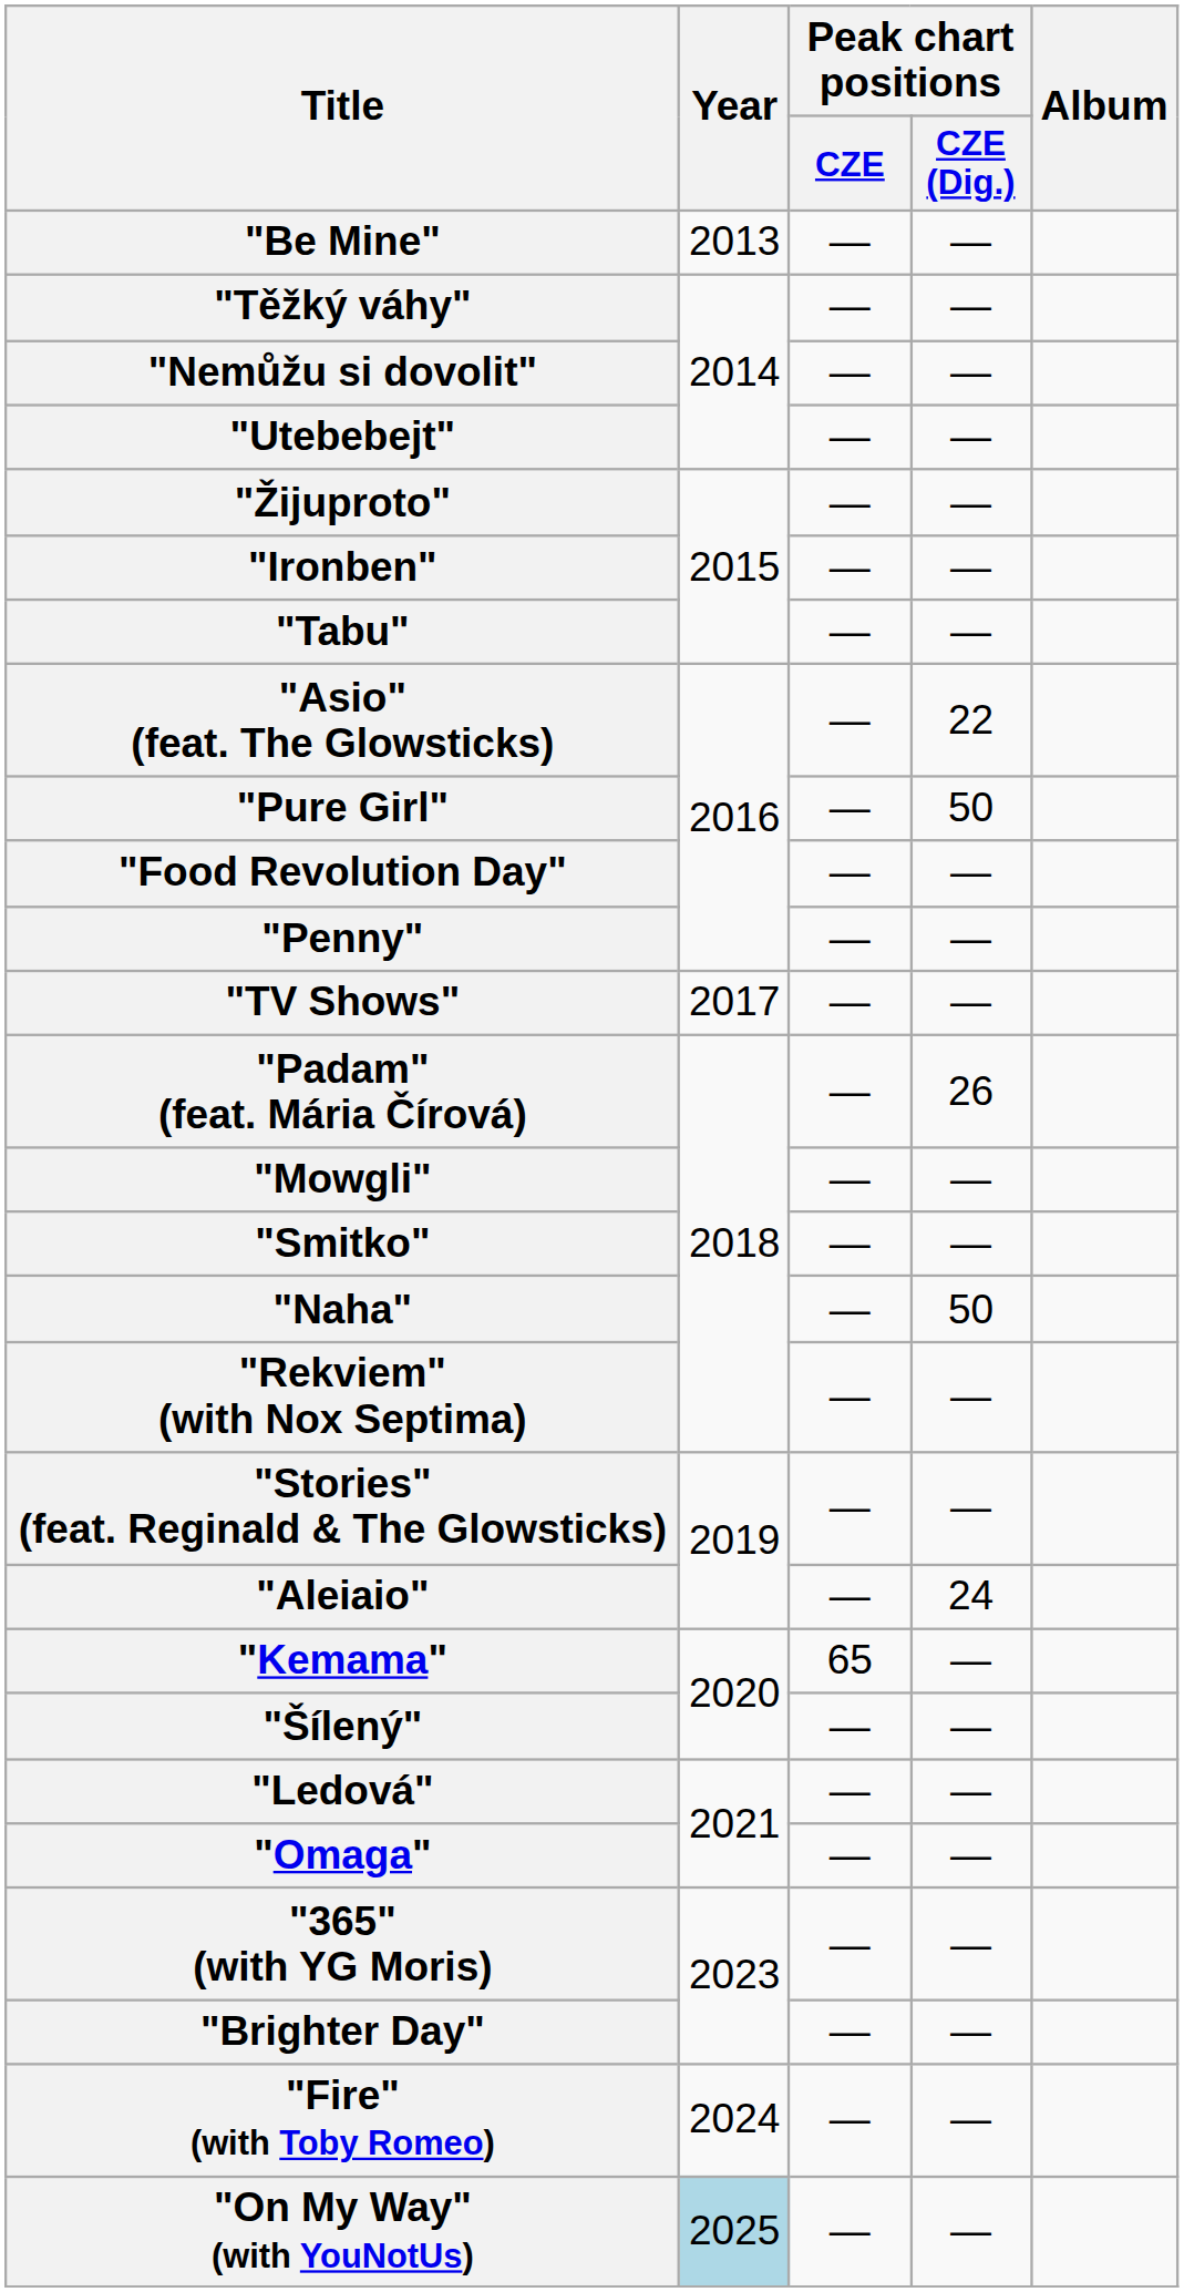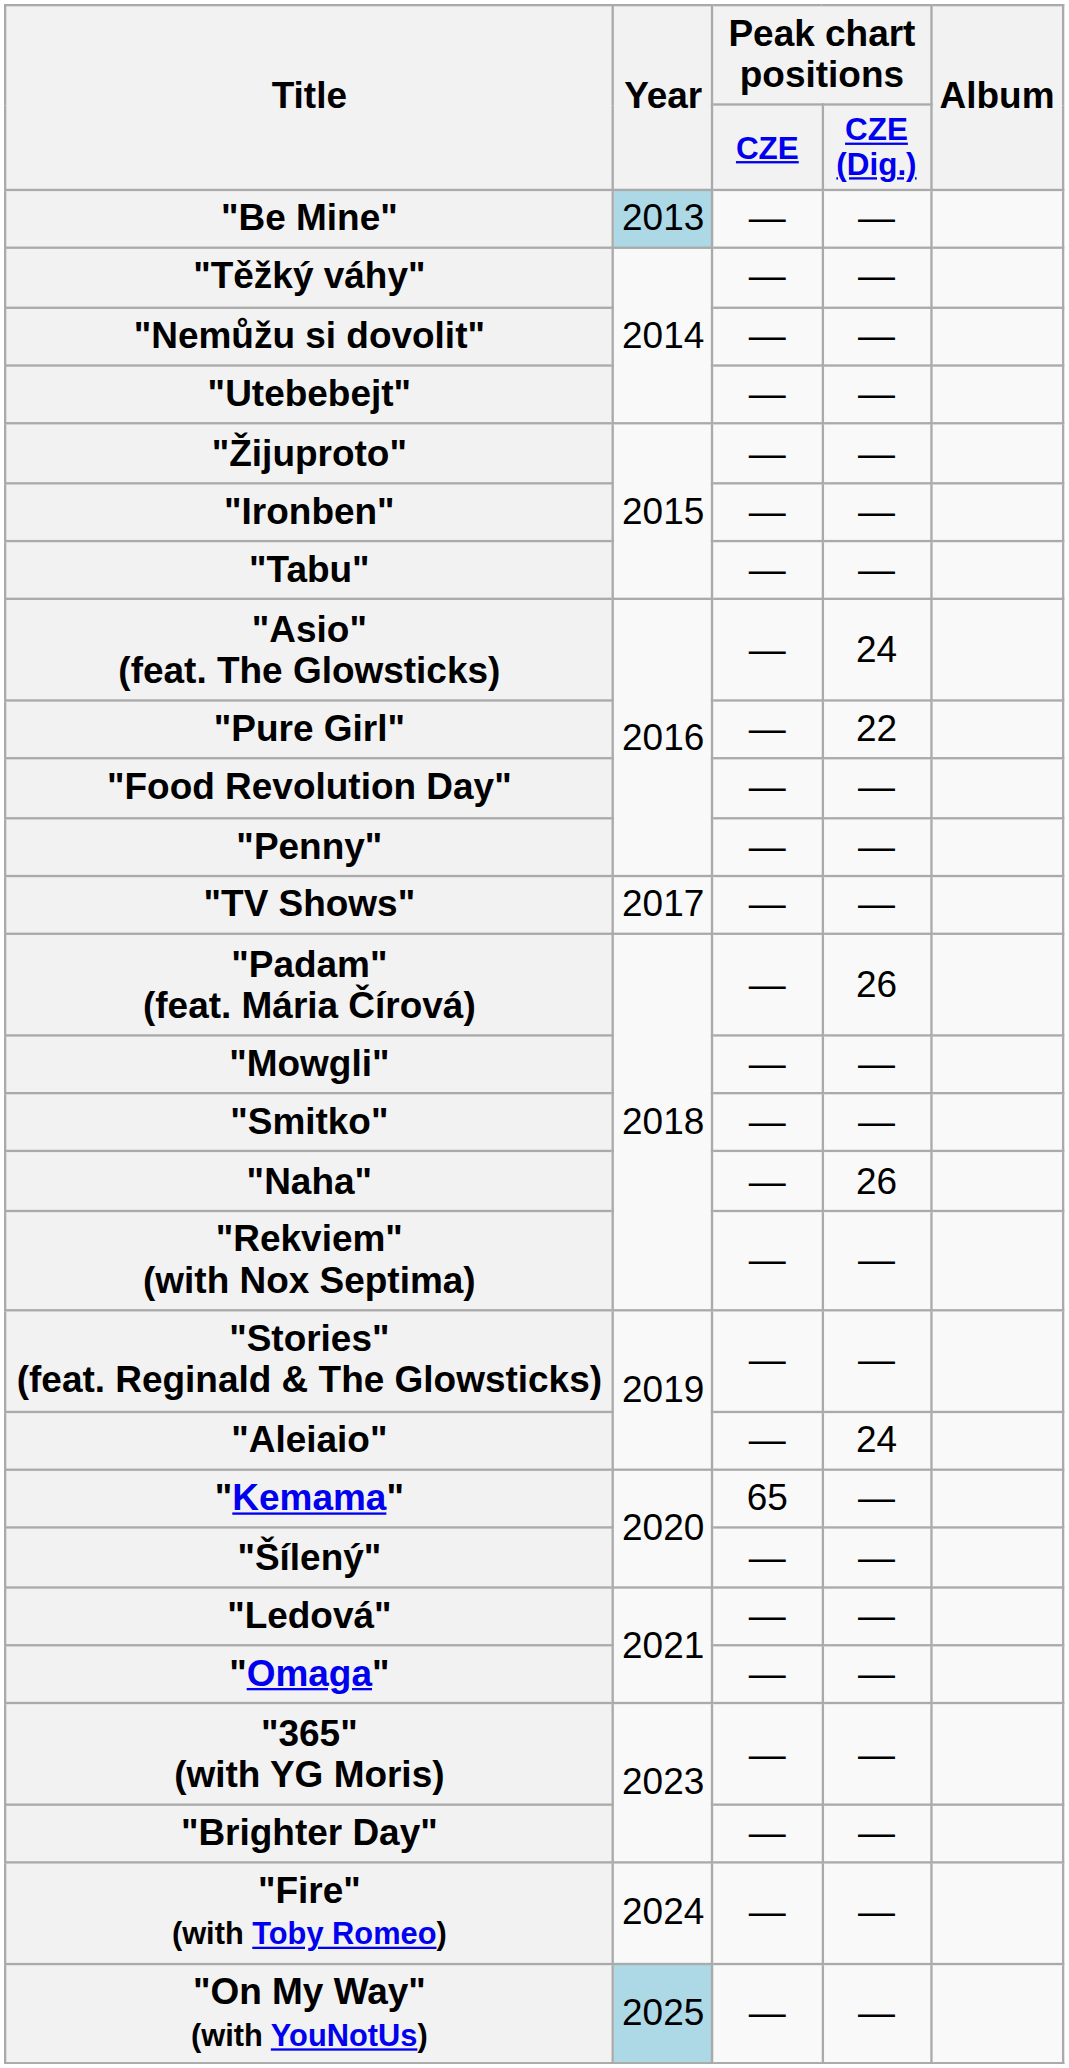"Be Mine" | Year: no background -> lightblue background
"Asio" (feat. The Glowsticks) | Peak chart positions / CZE (Dig.): 22 -> 24
"Pure Girl" | Peak chart positions / CZE (Dig.): 50 -> 22
"Naha" | Peak chart positions / CZE (Dig.): 50 -> 26
